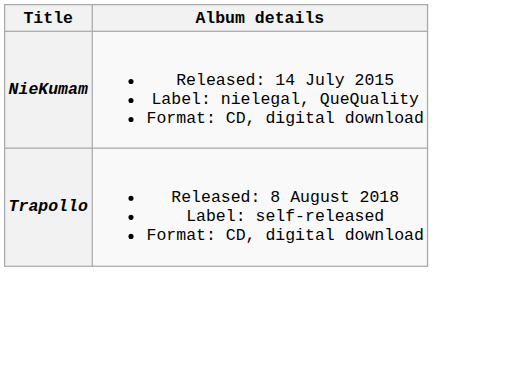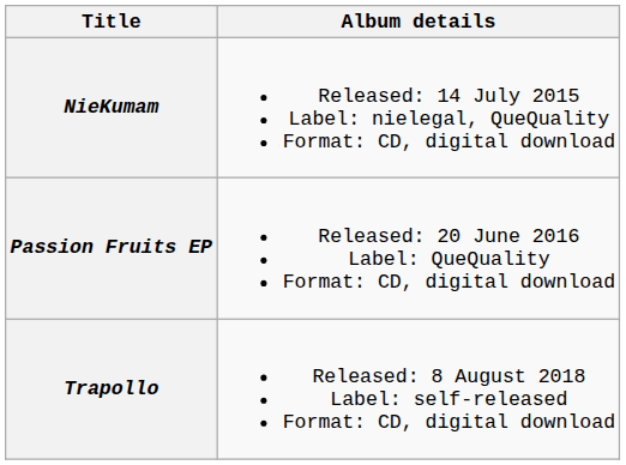+ row: Passion Fruits EP | Released: 20 June 2016 Label: QueQuality Format: CD, digital download
